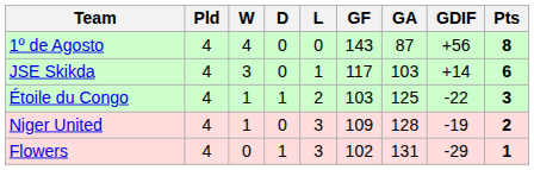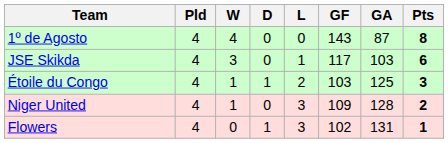- column: GDIF | +56 | +14 | -22 | -19 | -29
